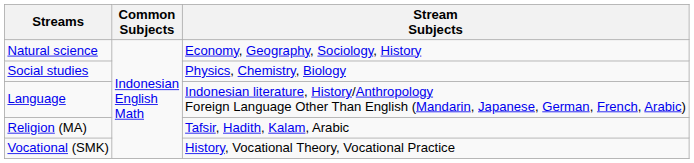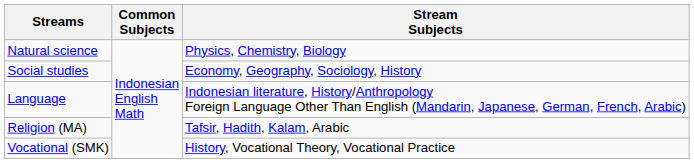Natural science | Stream Subjects: Economy, Geography, Sociology, History -> Physics, Chemistry, Biology
Social studies | Stream Subjects: Physics, Chemistry, Biology -> Economy, Geography, Sociology, History
